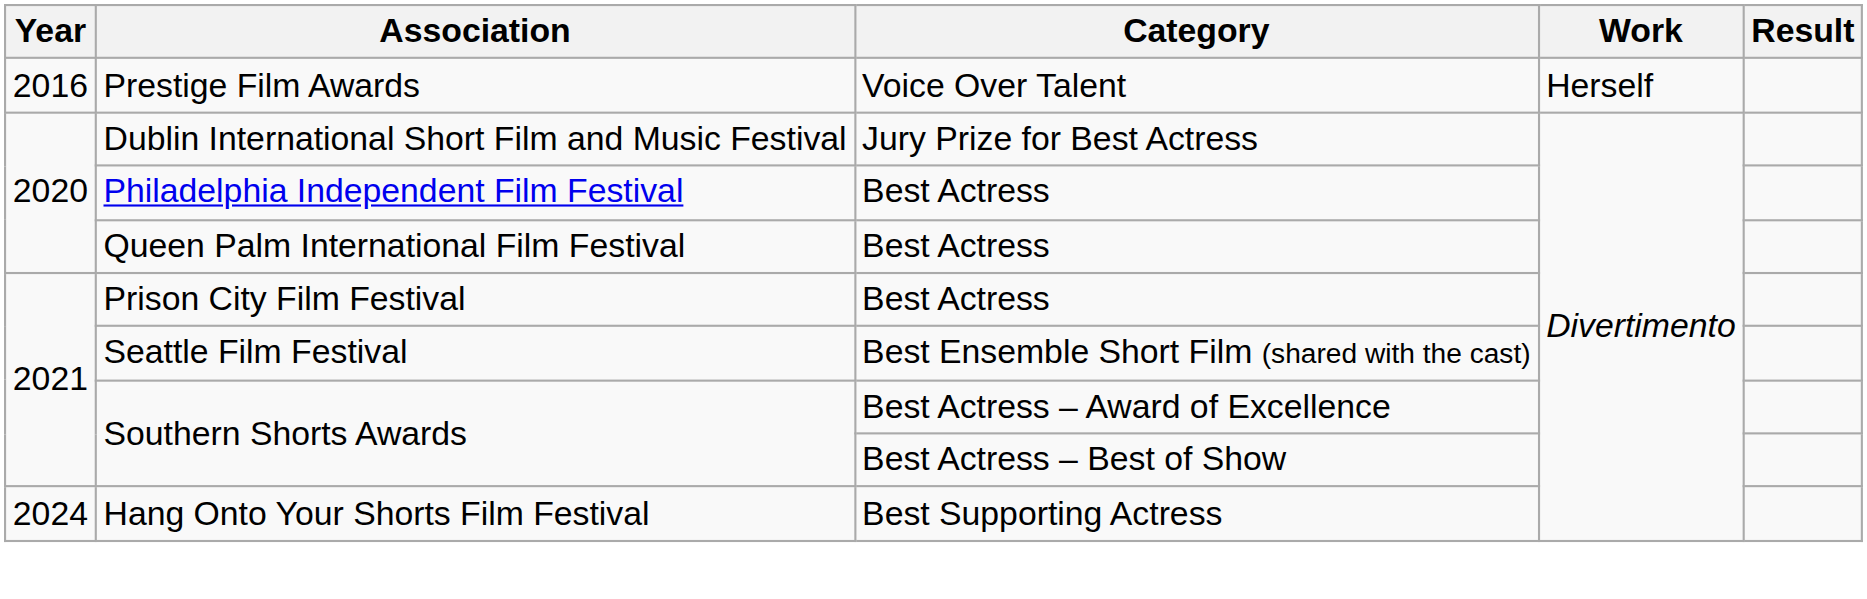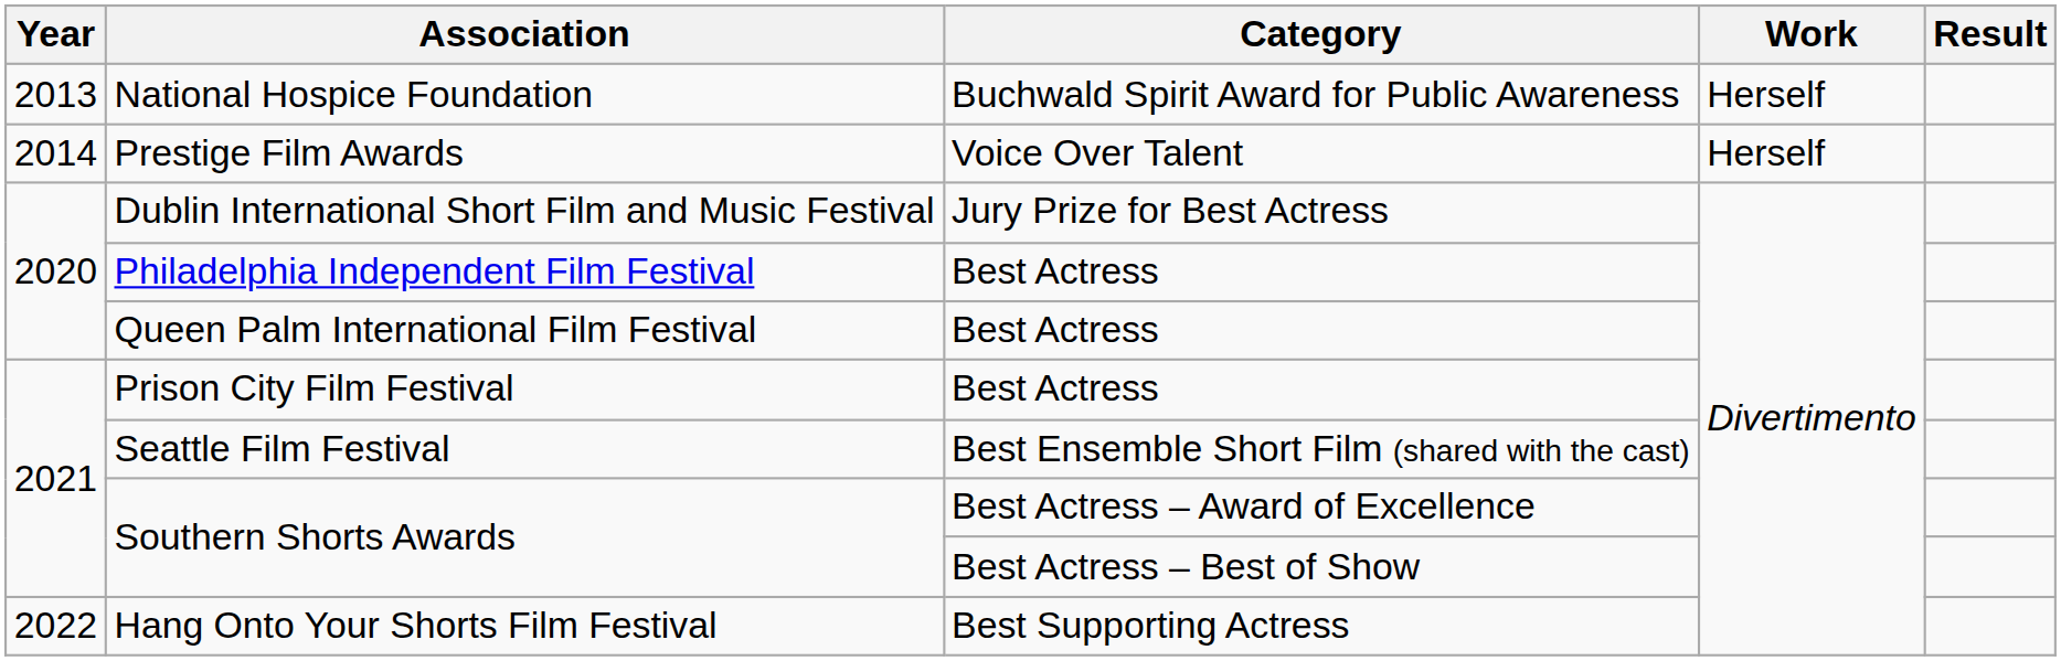+ row: 2013 | National Hospice Foundation | Buchwald Spirit Award for Public Awareness | Herself
Prestige Film Awards | Year: 2016 -> 2014
Hang Onto Your Shorts Film Festival | Year: 2024 -> 2022
